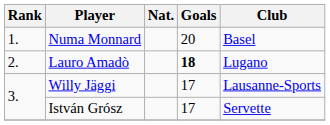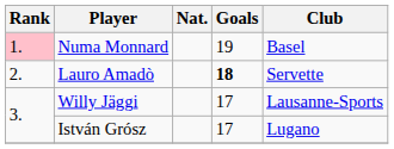Numa Monnard | Rank: no background -> pink background
Numa Monnard | Goals: 20 -> 19
Lauro Amadò | Club: Lugano -> Servette
István Grósz | Club: Servette -> Lugano
